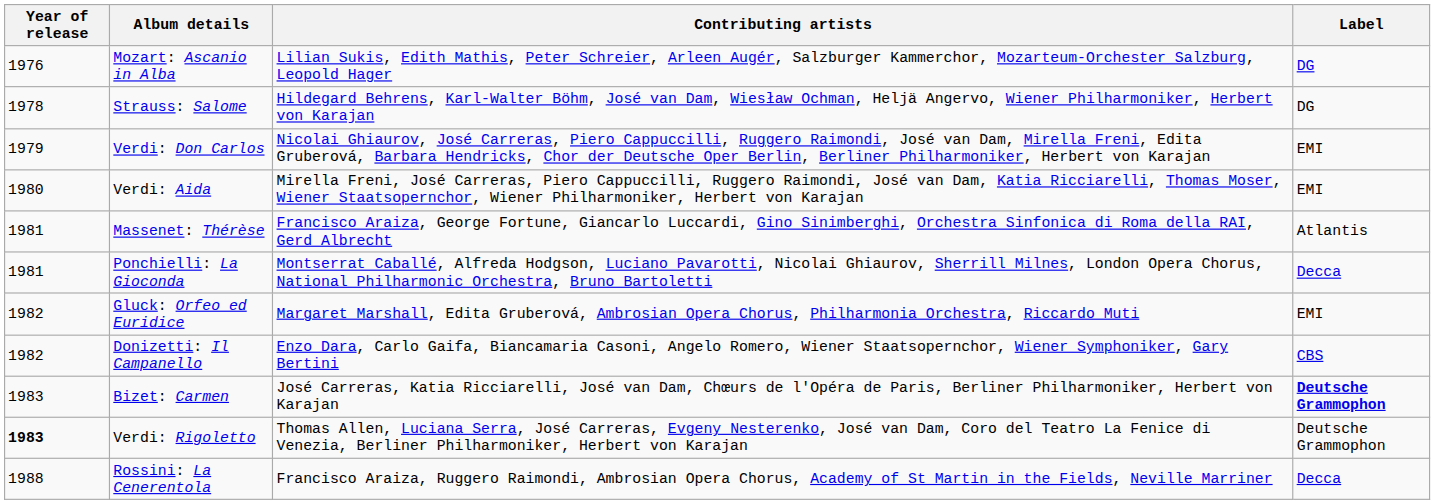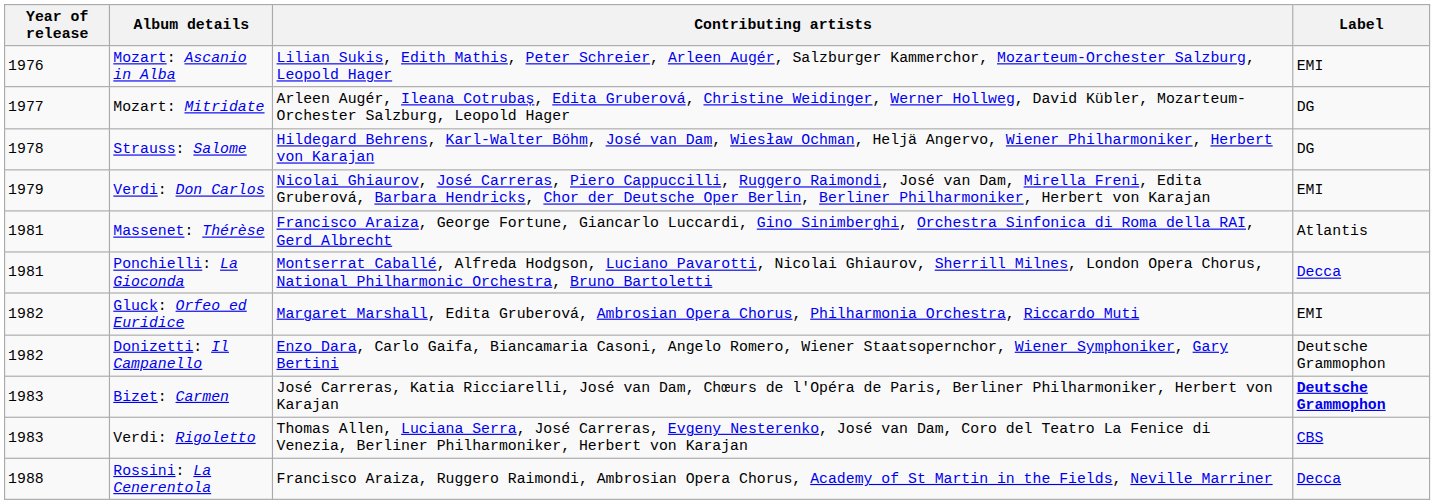Mozart: Ascanio in Alba | Label: DG -> EMI
+ row: 1977 | Mozart: Mitridate | Arleen Augér, Ileana Cotrubaș, Edita Gruberová, Christine Weidinger, Werner Hollweg, David Kübler, Mozarteum-Orchester Salzburg, Leopold Hager | DG
- row: 1980 | Verdi: Aida | Mirella Freni, José Carreras, Piero Cappuccilli, Ruggero Raimondi, José van Dam, Katia Ricciarelli, Thomas Moser, Wiener Staatsopernchor, Wiener Philharmoniker, Herbert von Karajan | EMI
Donizetti: Il Campanello | Label: CBS -> Deutsche Grammophon
Verdi: Rigoletto | Year of release: bold -> normal
Verdi: Rigoletto | Label: Deutsche Grammophon -> CBS
